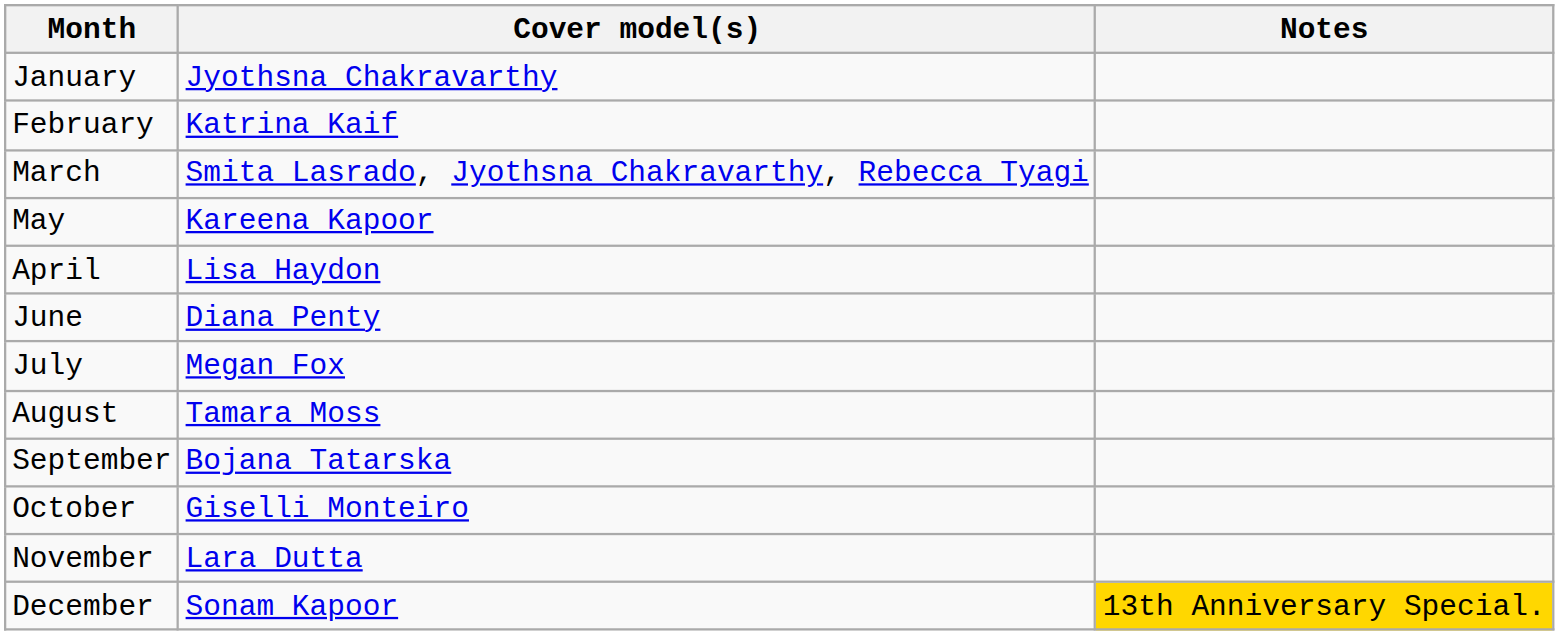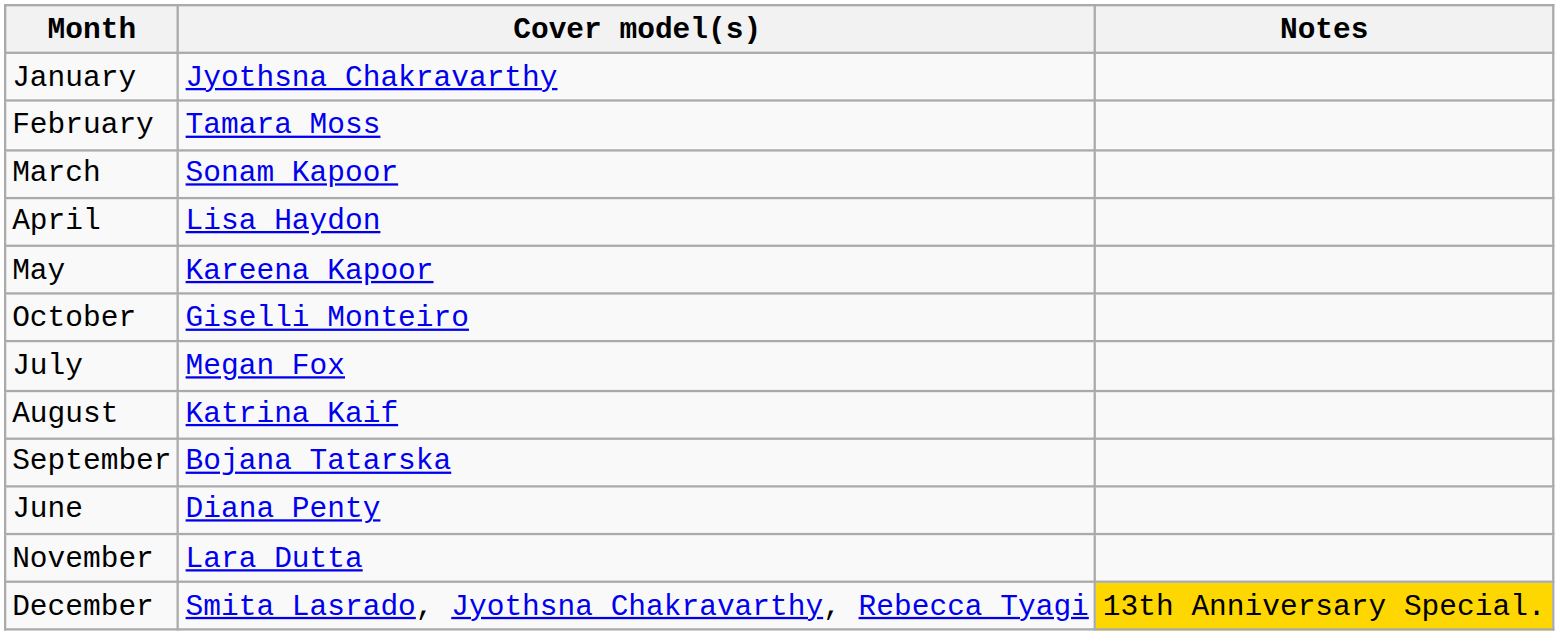February | Cover model(s): Katrina Kaif -> Tamara Moss
March | Cover model(s): Smita Lasrado, Jyothsna Chakravarthy, Rebecca Tyagi -> Sonam Kapoor
rows swapped: April <-> May
rows swapped: June <-> October
August | Cover model(s): Tamara Moss -> Katrina Kaif
December | Cover model(s): Sonam Kapoor -> Smita Lasrado, Jyothsna Chakravarthy, Rebecca Tyagi
